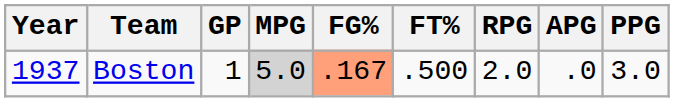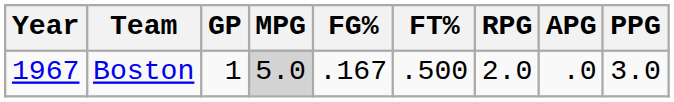Boston | Year: 1937 -> 1967
Boston | FG%: lightsalmon background -> no background
